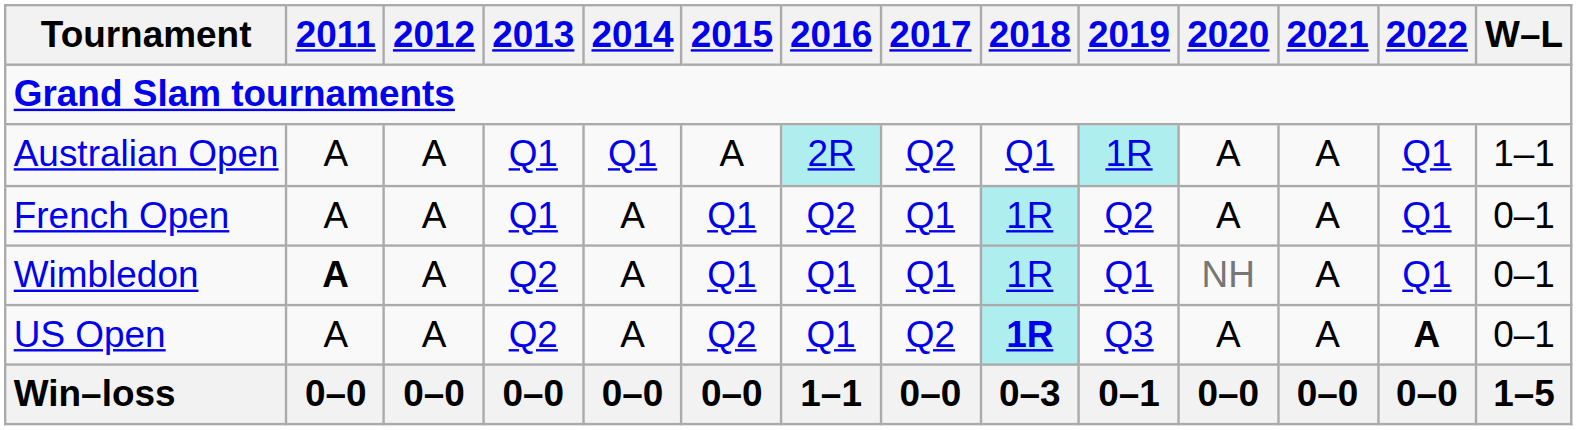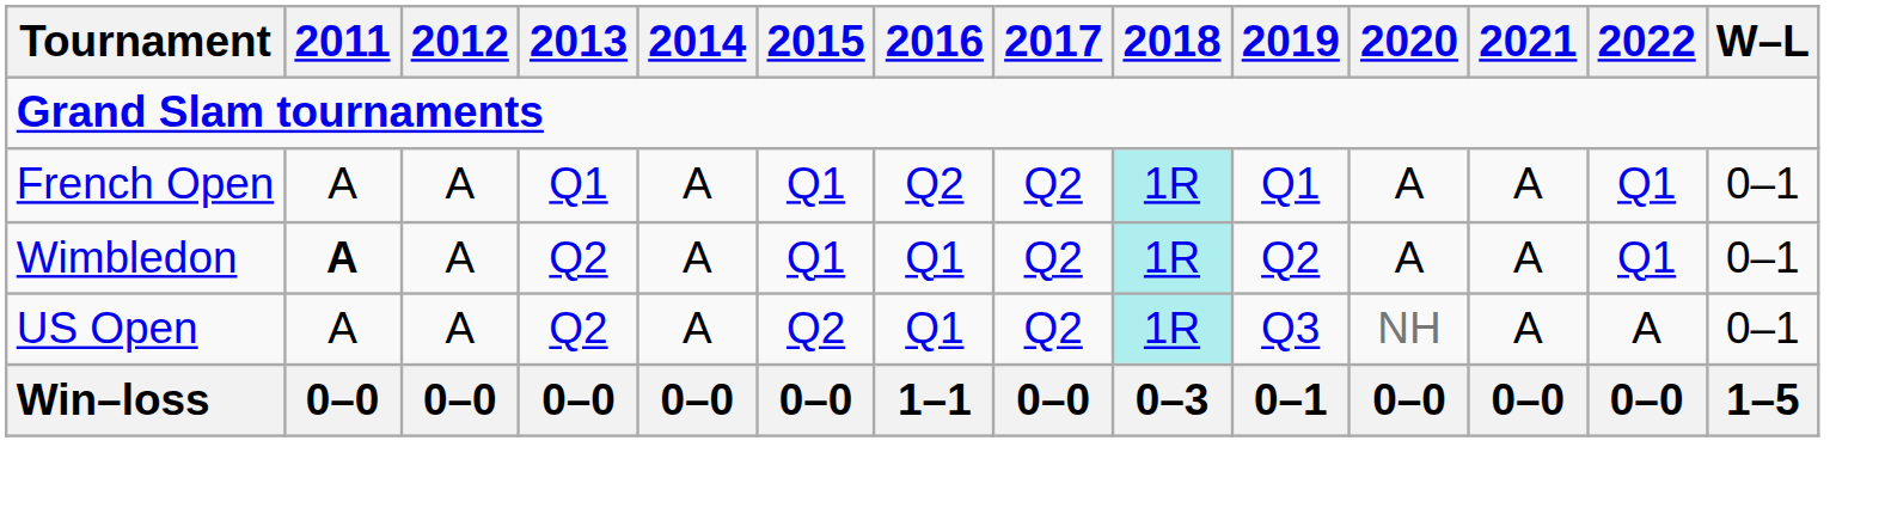- row: Australian Open | A | A | Q1 | Q1 | A | 2R | Q2 | Q1 | 1R | A | A | Q1 | 1–1
French Open | 2017: Q1 -> Q2
French Open | 2019: Q2 -> Q1
Wimbledon | 2017: Q1 -> Q2
Wimbledon | 2019: Q1 -> Q2
Wimbledon | 2020: NH -> A
US Open | 2018: bold -> normal
US Open | 2020: A -> NH
US Open | 2022: bold -> normal
